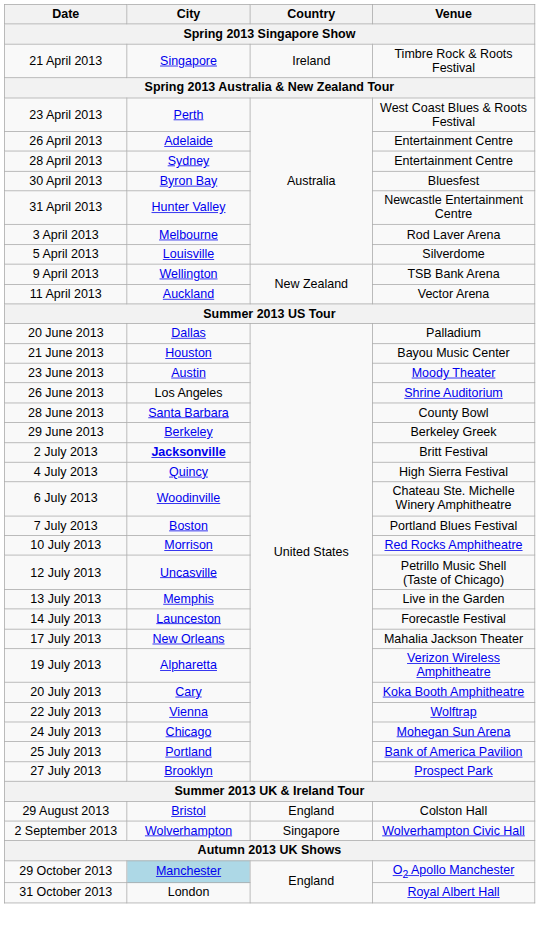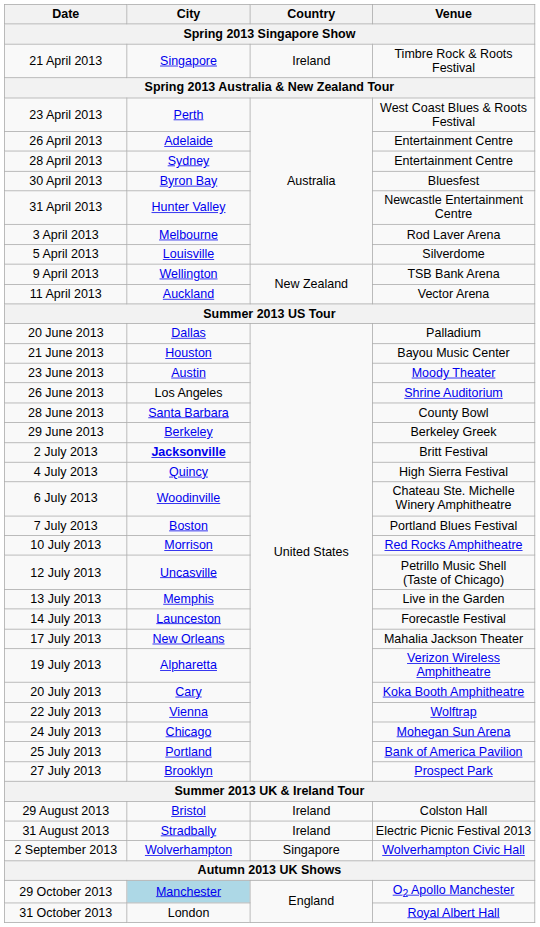29 August 2013 | Country: England -> Ireland
+ row: 31 August 2013 | Stradbally | Ireland | Electric Picnic Festival 2013
